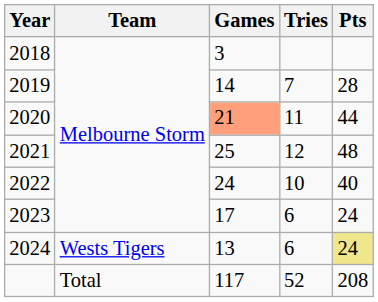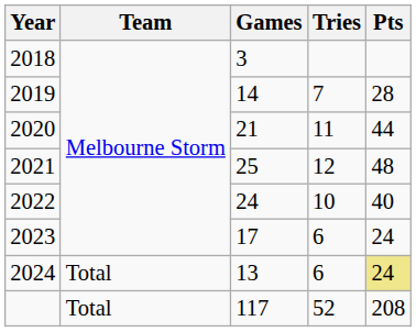2020 | Games: lightsalmon background -> no background
2024 | Team: Wests Tigers -> Total
